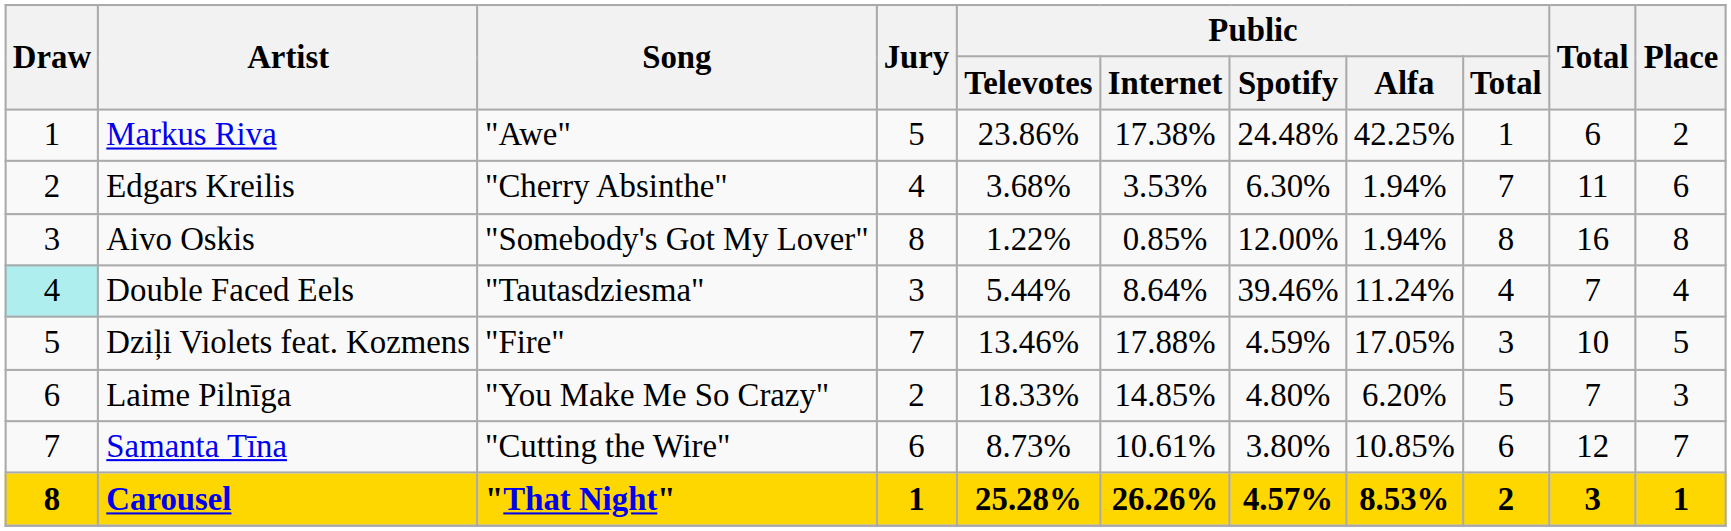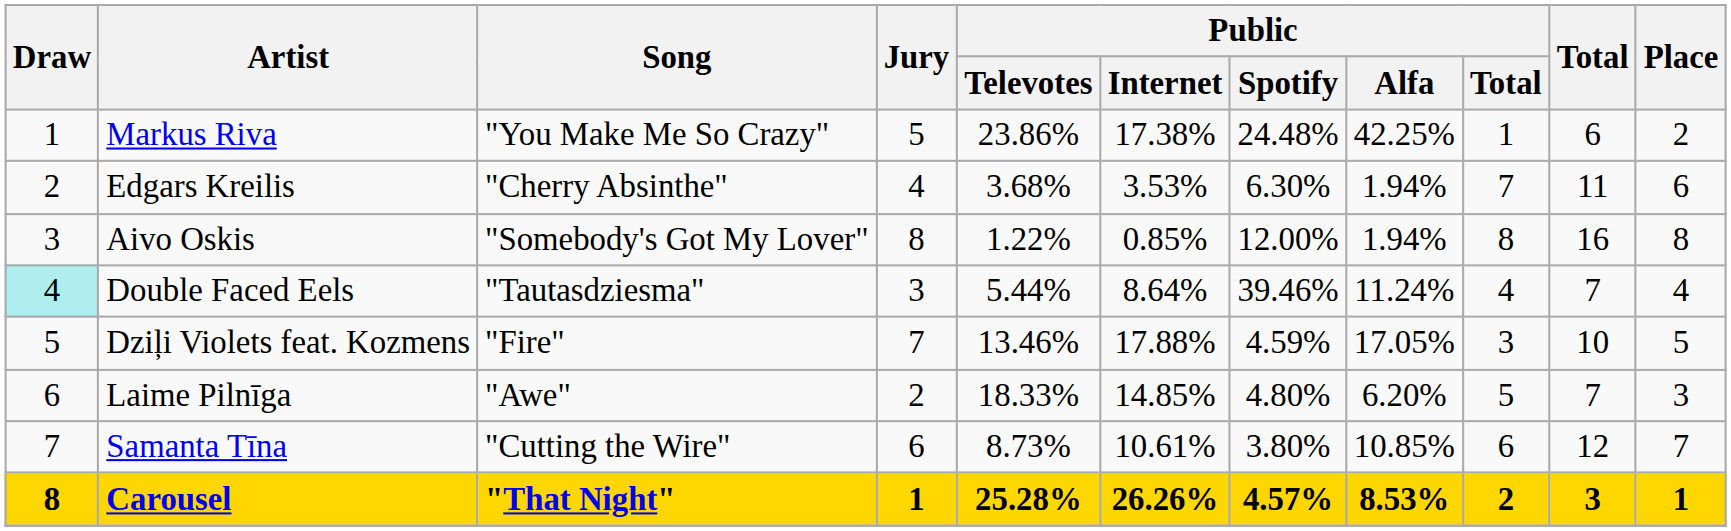Markus Riva | Song: "Awe" -> "You Make Me So Crazy"
Laime Pilnīga | Song: "You Make Me So Crazy" -> "Awe"
